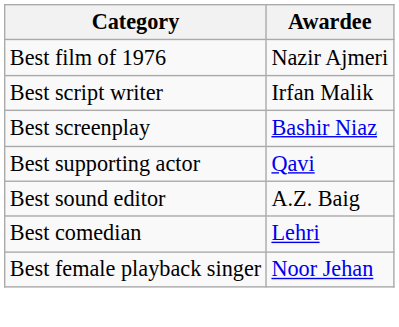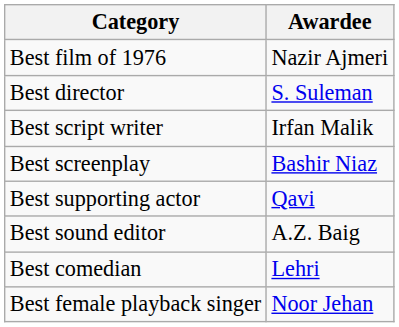+ row: Best director | S. Suleman
